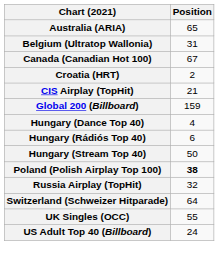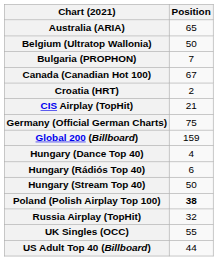Belgium (Ultratop Wallonia) | Position: 31 -> 50
+ row: Bulgaria (PROPHON) | 7
+ row: Germany (Official German Charts) | 75
- row: Switzerland (Schweizer Hitparade) | 64
US Adult Top 40 (Billboard) | Position: 24 -> 44
